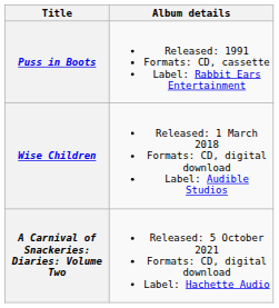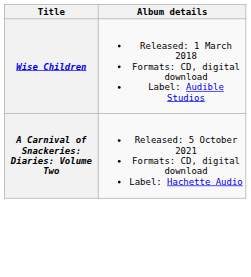- row: Puss in Boots | Released: 1991 Formats: CD, cassette Label: Rabbit Ears Entertainment
